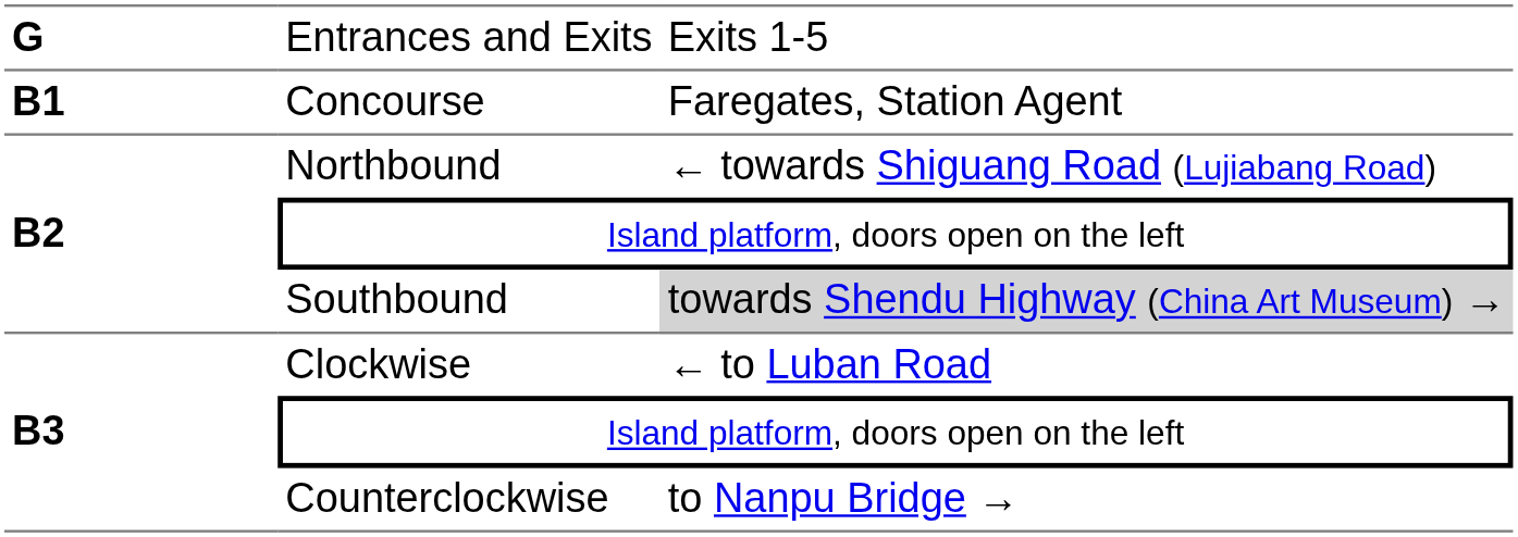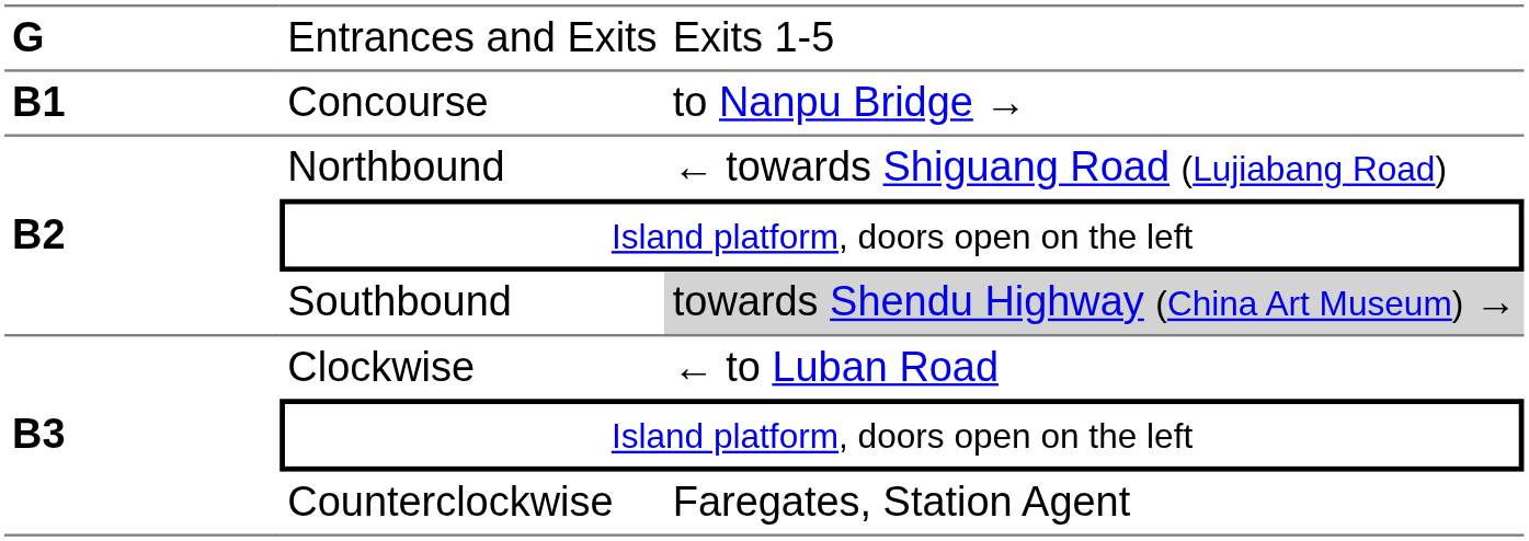Concourse | column 3: Faregates, Station Agent -> to Nanpu Bridge →
Counterclockwise | column 3: to Nanpu Bridge → -> Faregates, Station Agent
